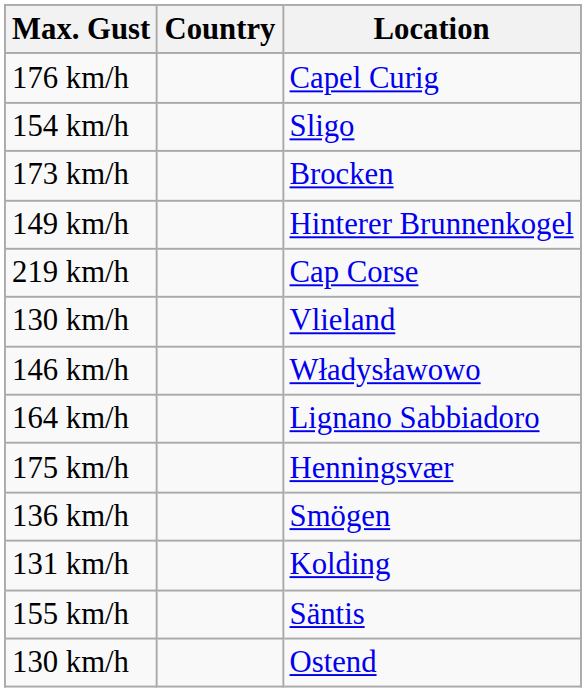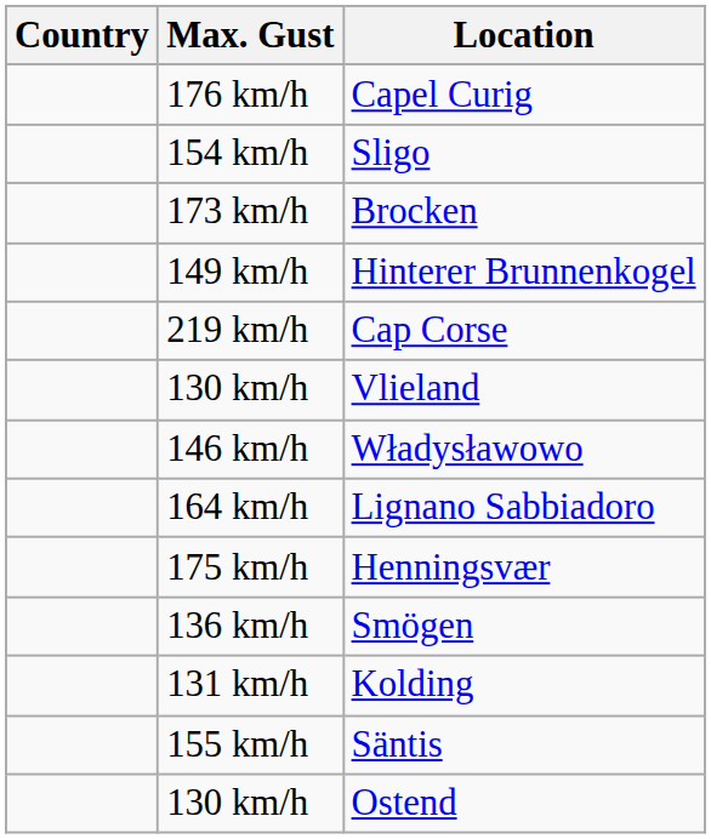columns swapped: Country <-> Max. Gust
